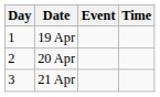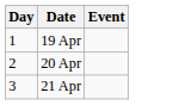- column: Time
